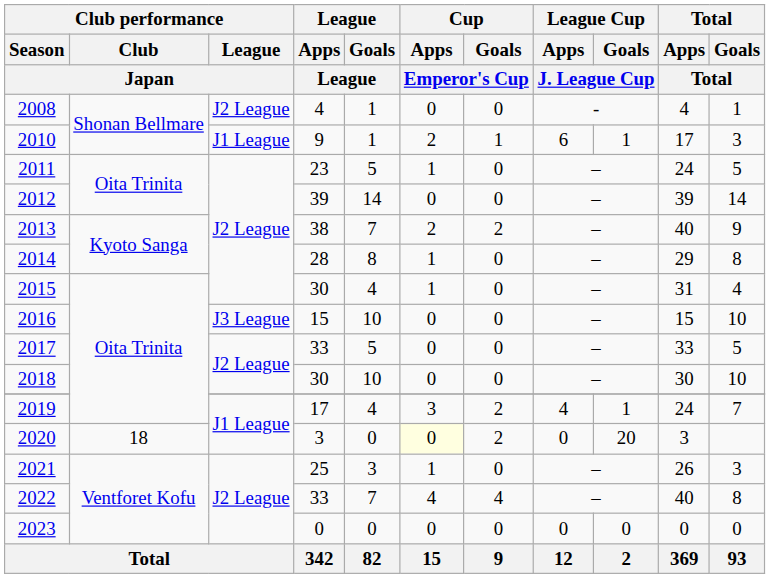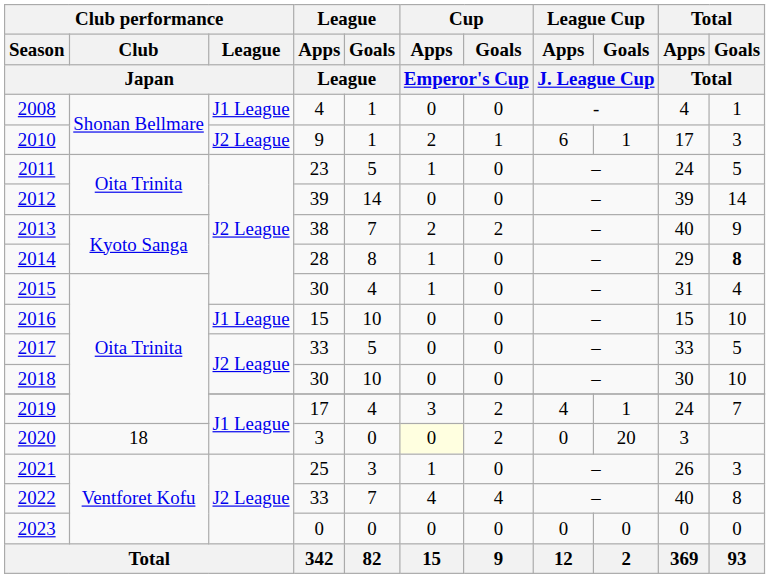2008 | Club performance / League / Japan: J2 League -> J1 League
2010 | Club performance / League / Japan: J1 League -> J2 League
2014 | Total / Goals / Total: normal -> bold
2016 | Club performance / League / Japan: J3 League -> J1 League
